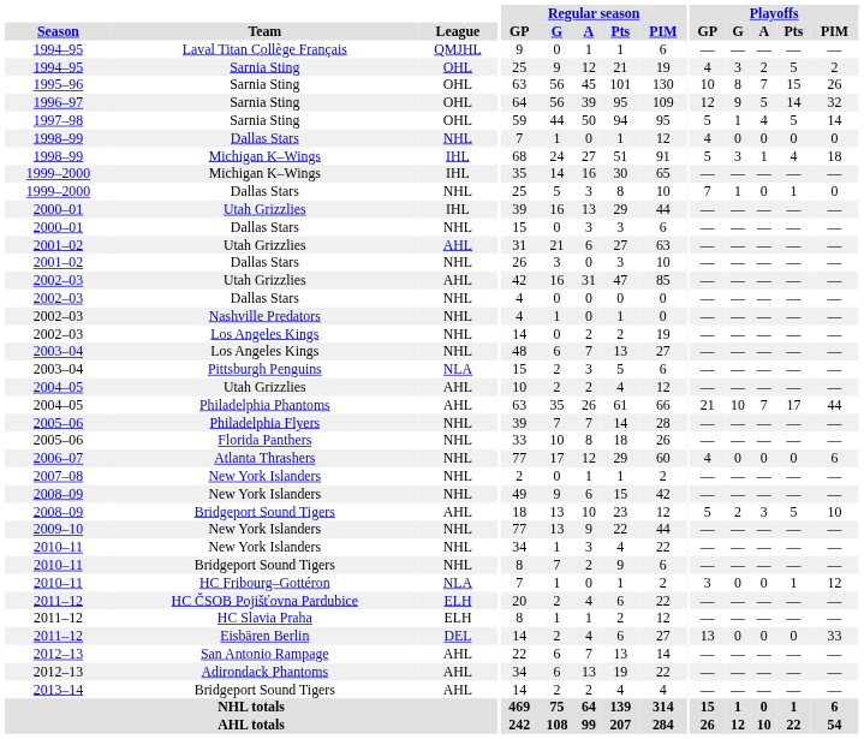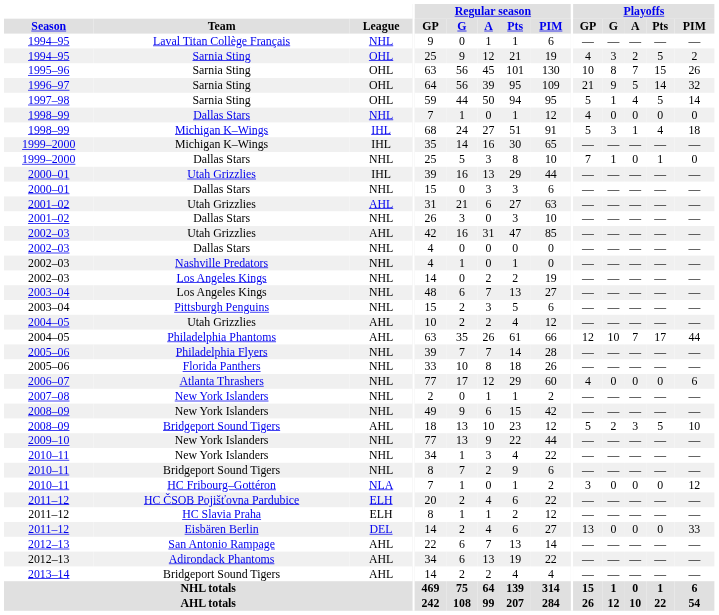1994–95 / Laval Titan Collège Français | League: QMJHL -> NHL
1996–97 | Playoffs / GP: 12 -> 21
2003–04 / Pittsburgh Penguins | League: NLA -> NHL
2004–05 / Philadelphia Phantoms | Playoffs / GP: 21 -> 12
2010–11 / HC Fribourg–Gottéron | Playoffs / Pts: 1 -> 0
